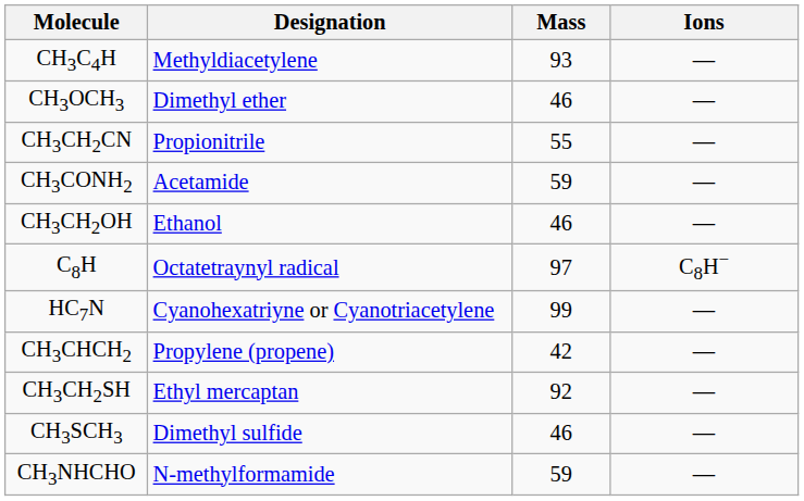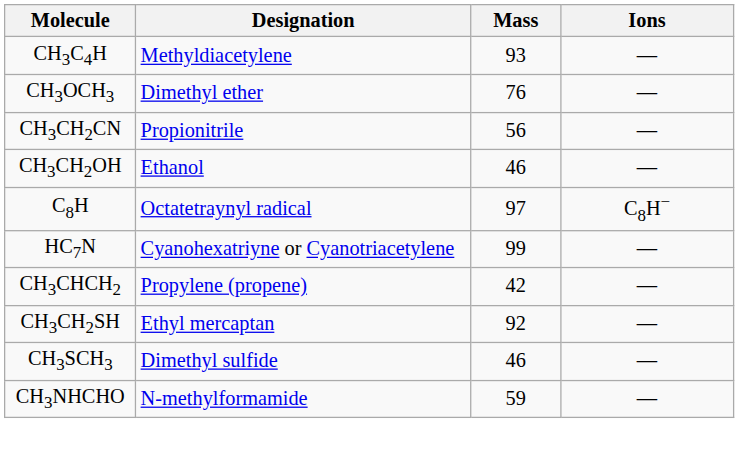CH3OCH3 | Mass: 46 -> 76
CH3CH2CN | Mass: 55 -> 56
- row: CH3CONH2 | Acetamide | 59 | —
